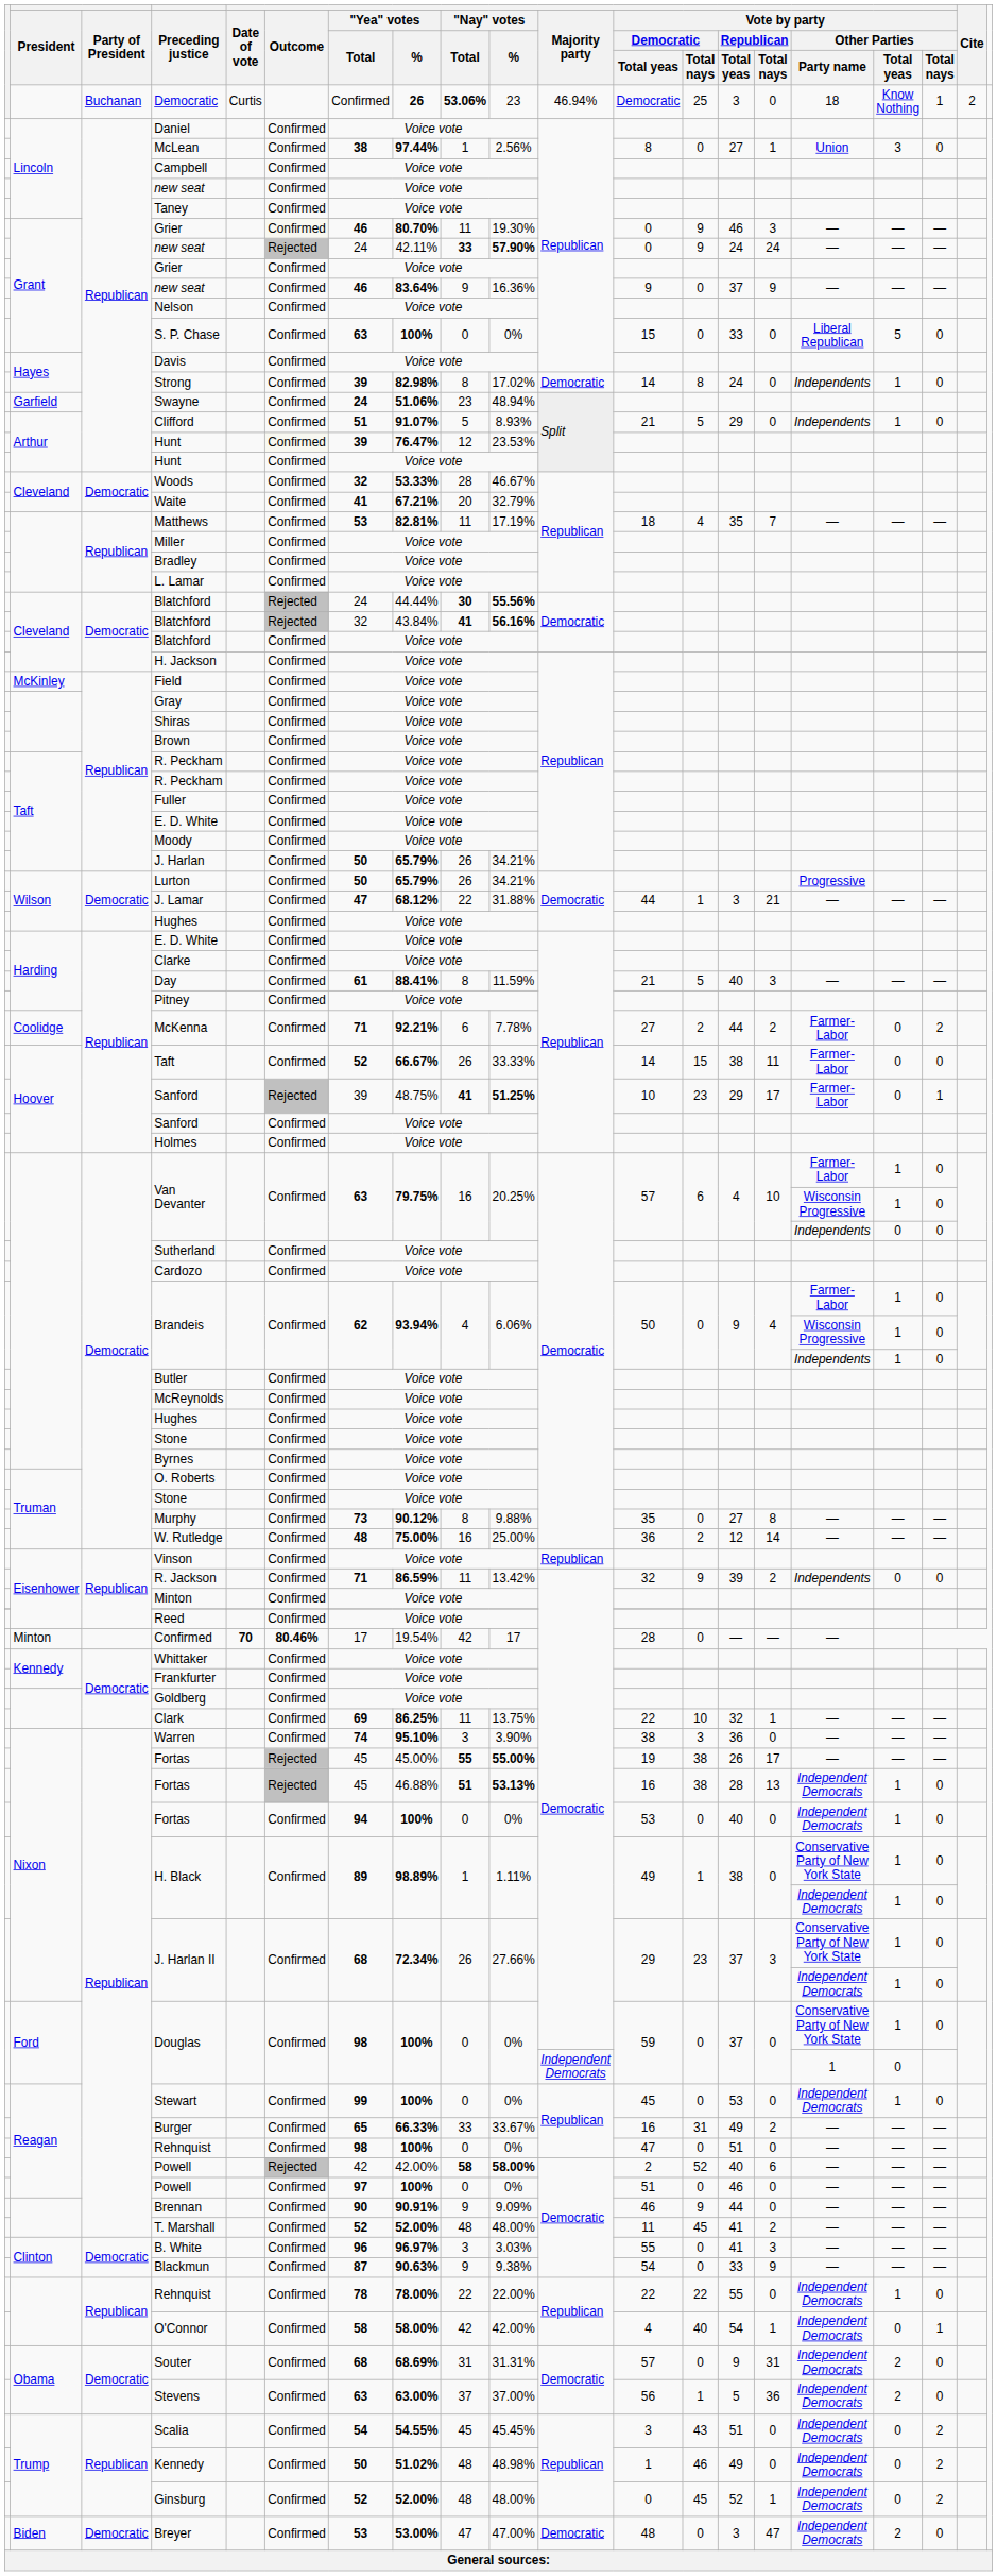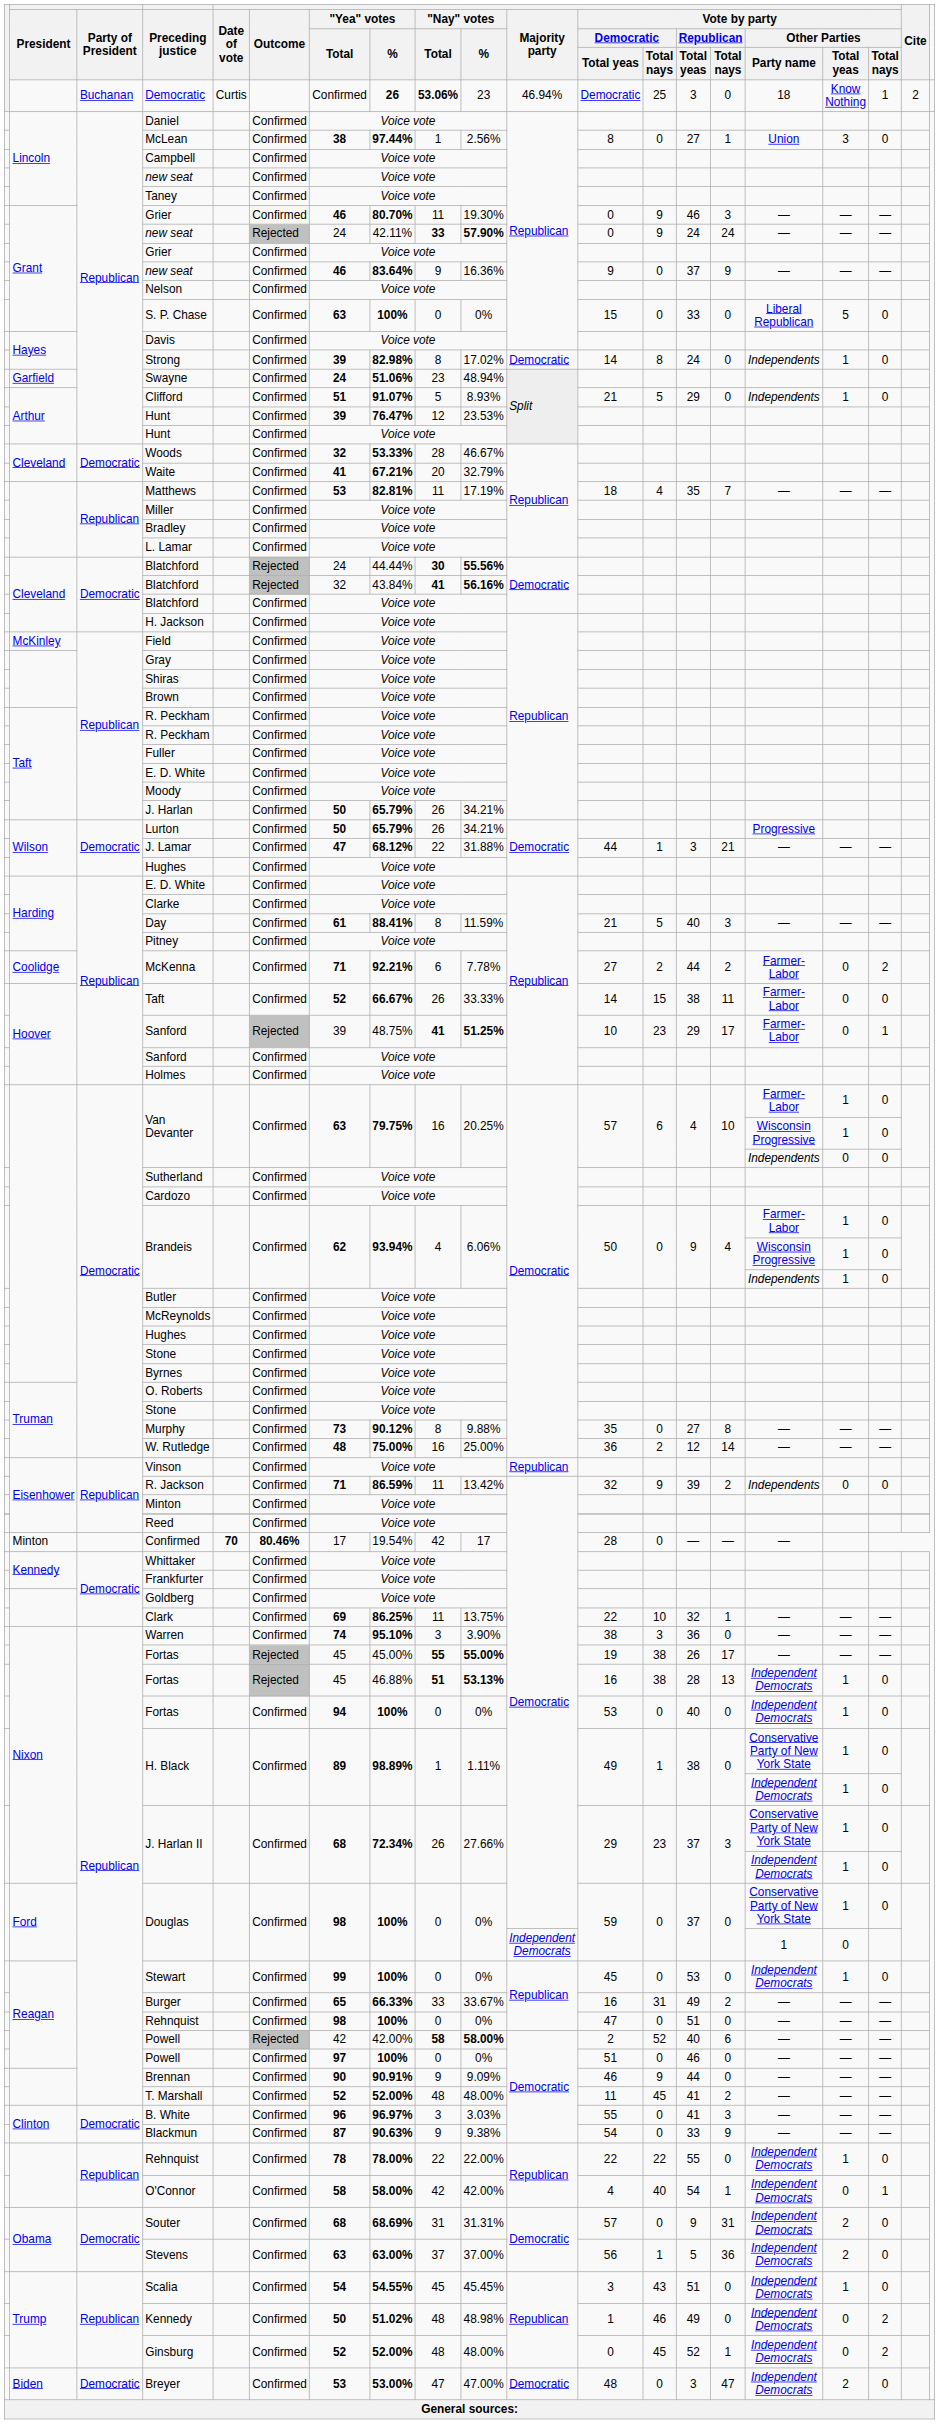Scalia | Vote by party / Other Parties / Total yeas: 0 -> 1
Scalia | Vote by party / Other Parties / Total nays: 2 -> 0
